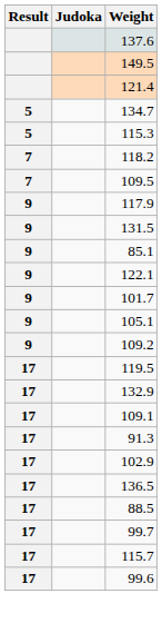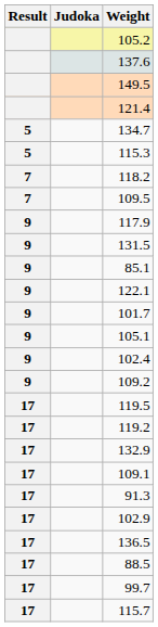+ row: 105.2
+ row: 9 | 102.4
+ row: 17 | 119.2
- row: 17 | 99.6
